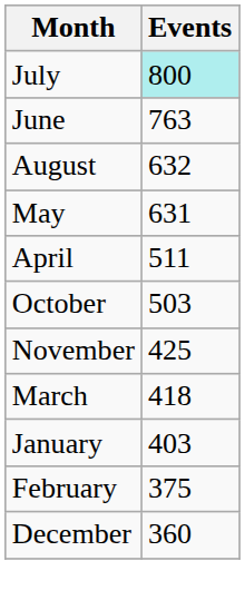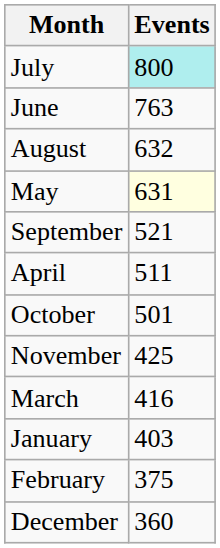May | Events: no background -> lightyellow background
+ row: September | 521
October | Events: 503 -> 501
March | Events: 418 -> 416
